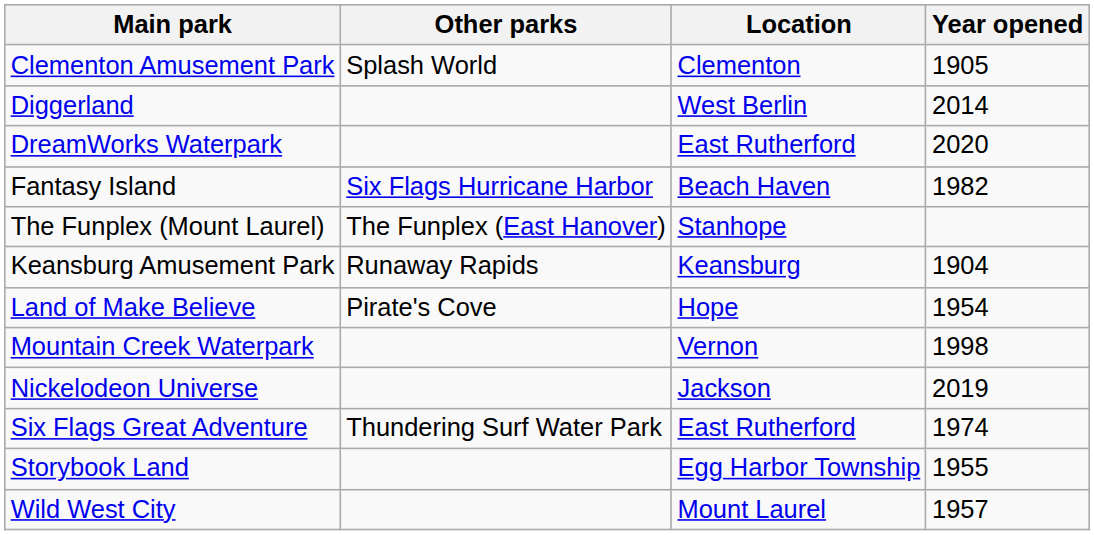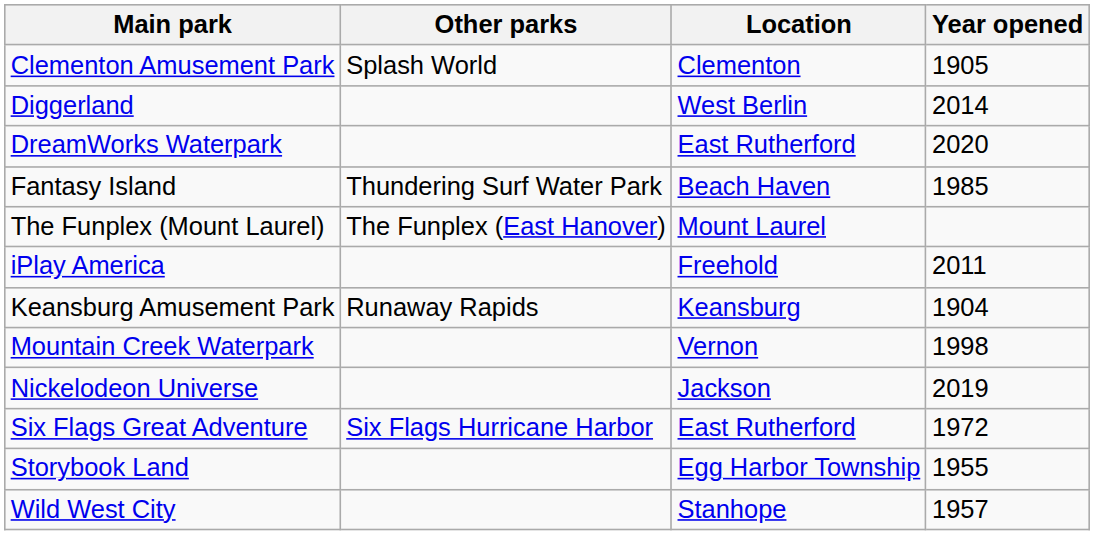Fantasy Island | Other parks: Six Flags Hurricane Harbor -> Thundering Surf Water Park
Fantasy Island | Year opened: 1982 -> 1985
The Funplex (Mount Laurel) | Location: Stanhope -> Mount Laurel
+ row: iPlay America | Freehold | 2011
- row: Land of Make Believe | Pirate's Cove | Hope | 1954
Six Flags Great Adventure | Other parks: Thundering Surf Water Park -> Six Flags Hurricane Harbor
Six Flags Great Adventure | Year opened: 1974 -> 1972
Wild West City | Location: Mount Laurel -> Stanhope
